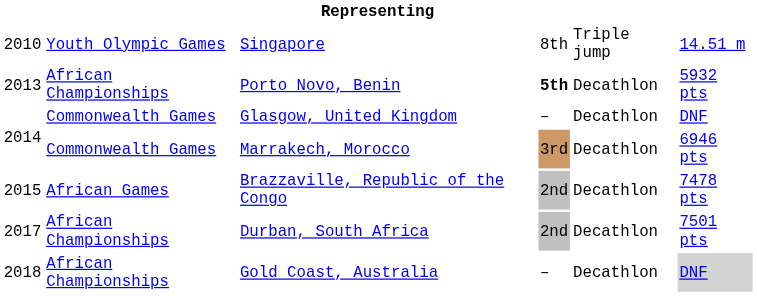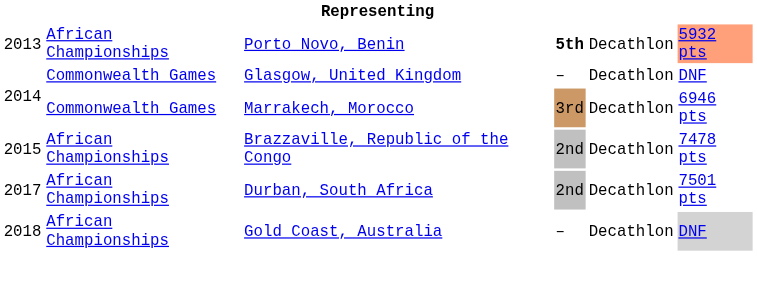- row: 2010 | Youth Olympic Games | Singapore | 8th | Triple jump | 14.51 m
Porto Novo, Benin | column 6: no background -> lightsalmon background
Brazzaville, Republic of the Congo | column 2: African Games -> African Championships
